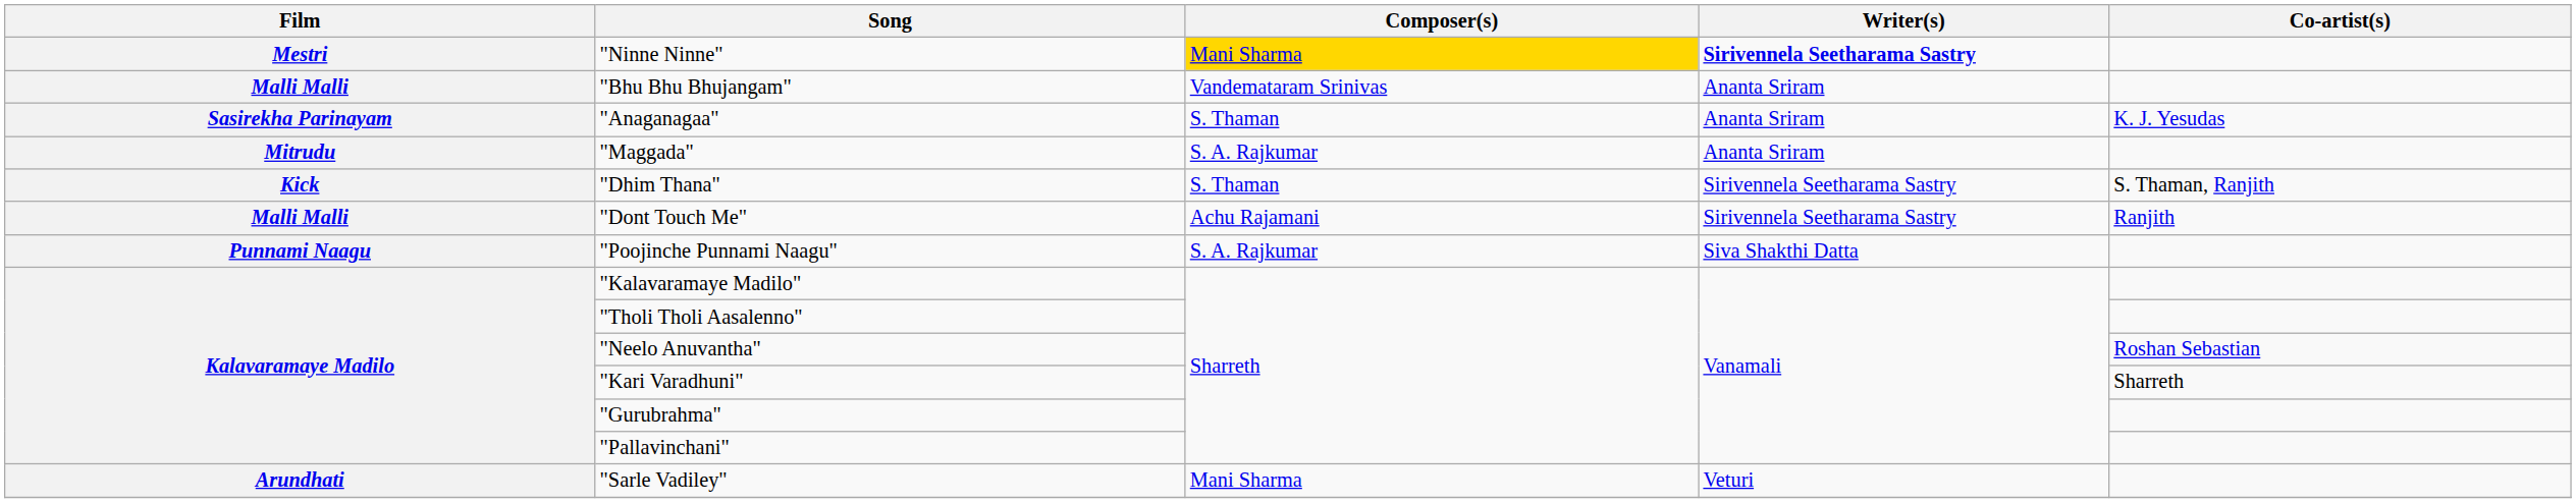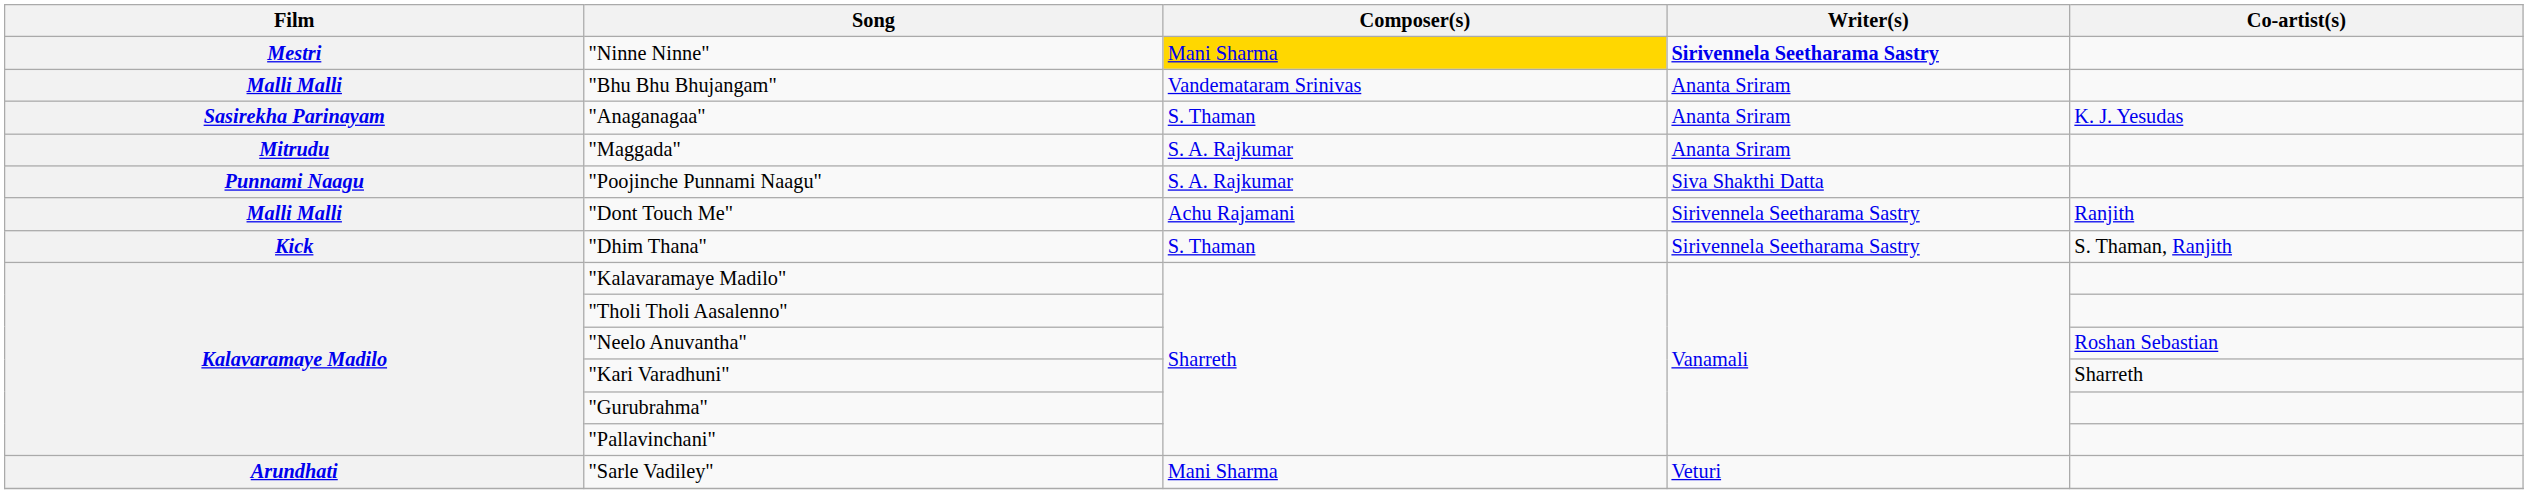rows swapped: "Poojinche Punnami Naagu" <-> "Dhim Thana"
